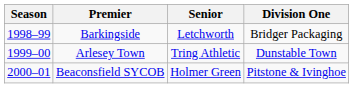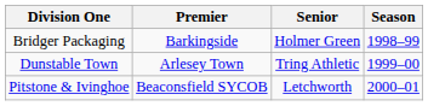columns swapped: Season <-> Division One
Barkingside | Senior: Letchworth -> Holmer Green
Beaconsfield SYCOB | Senior: Holmer Green -> Letchworth
